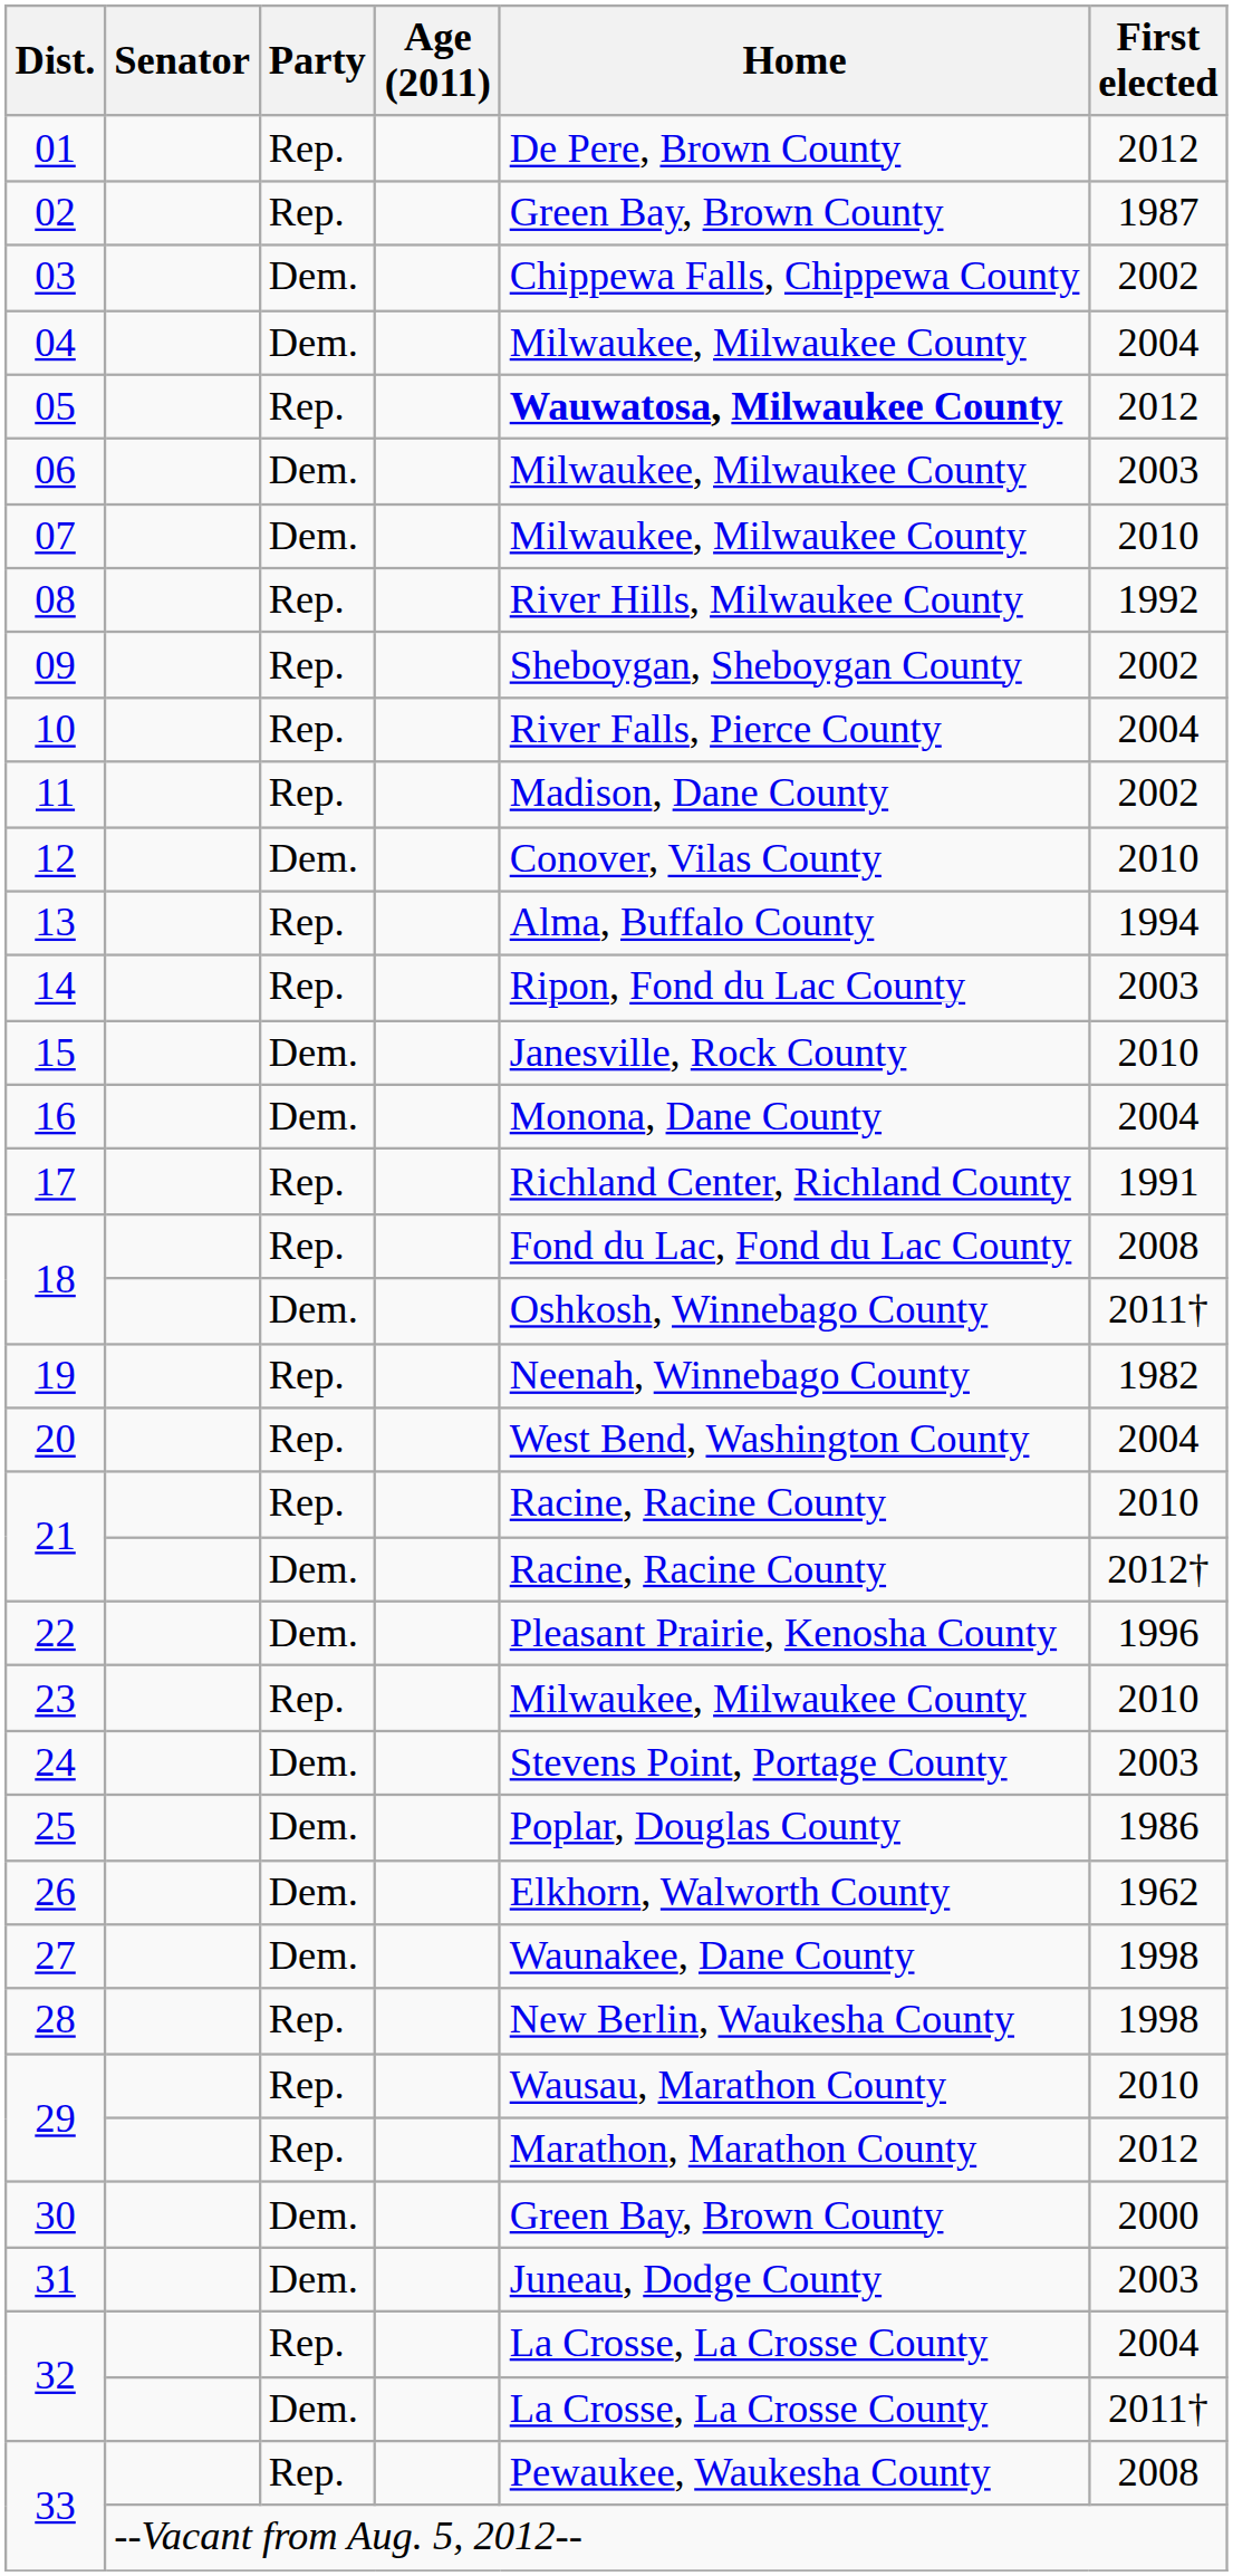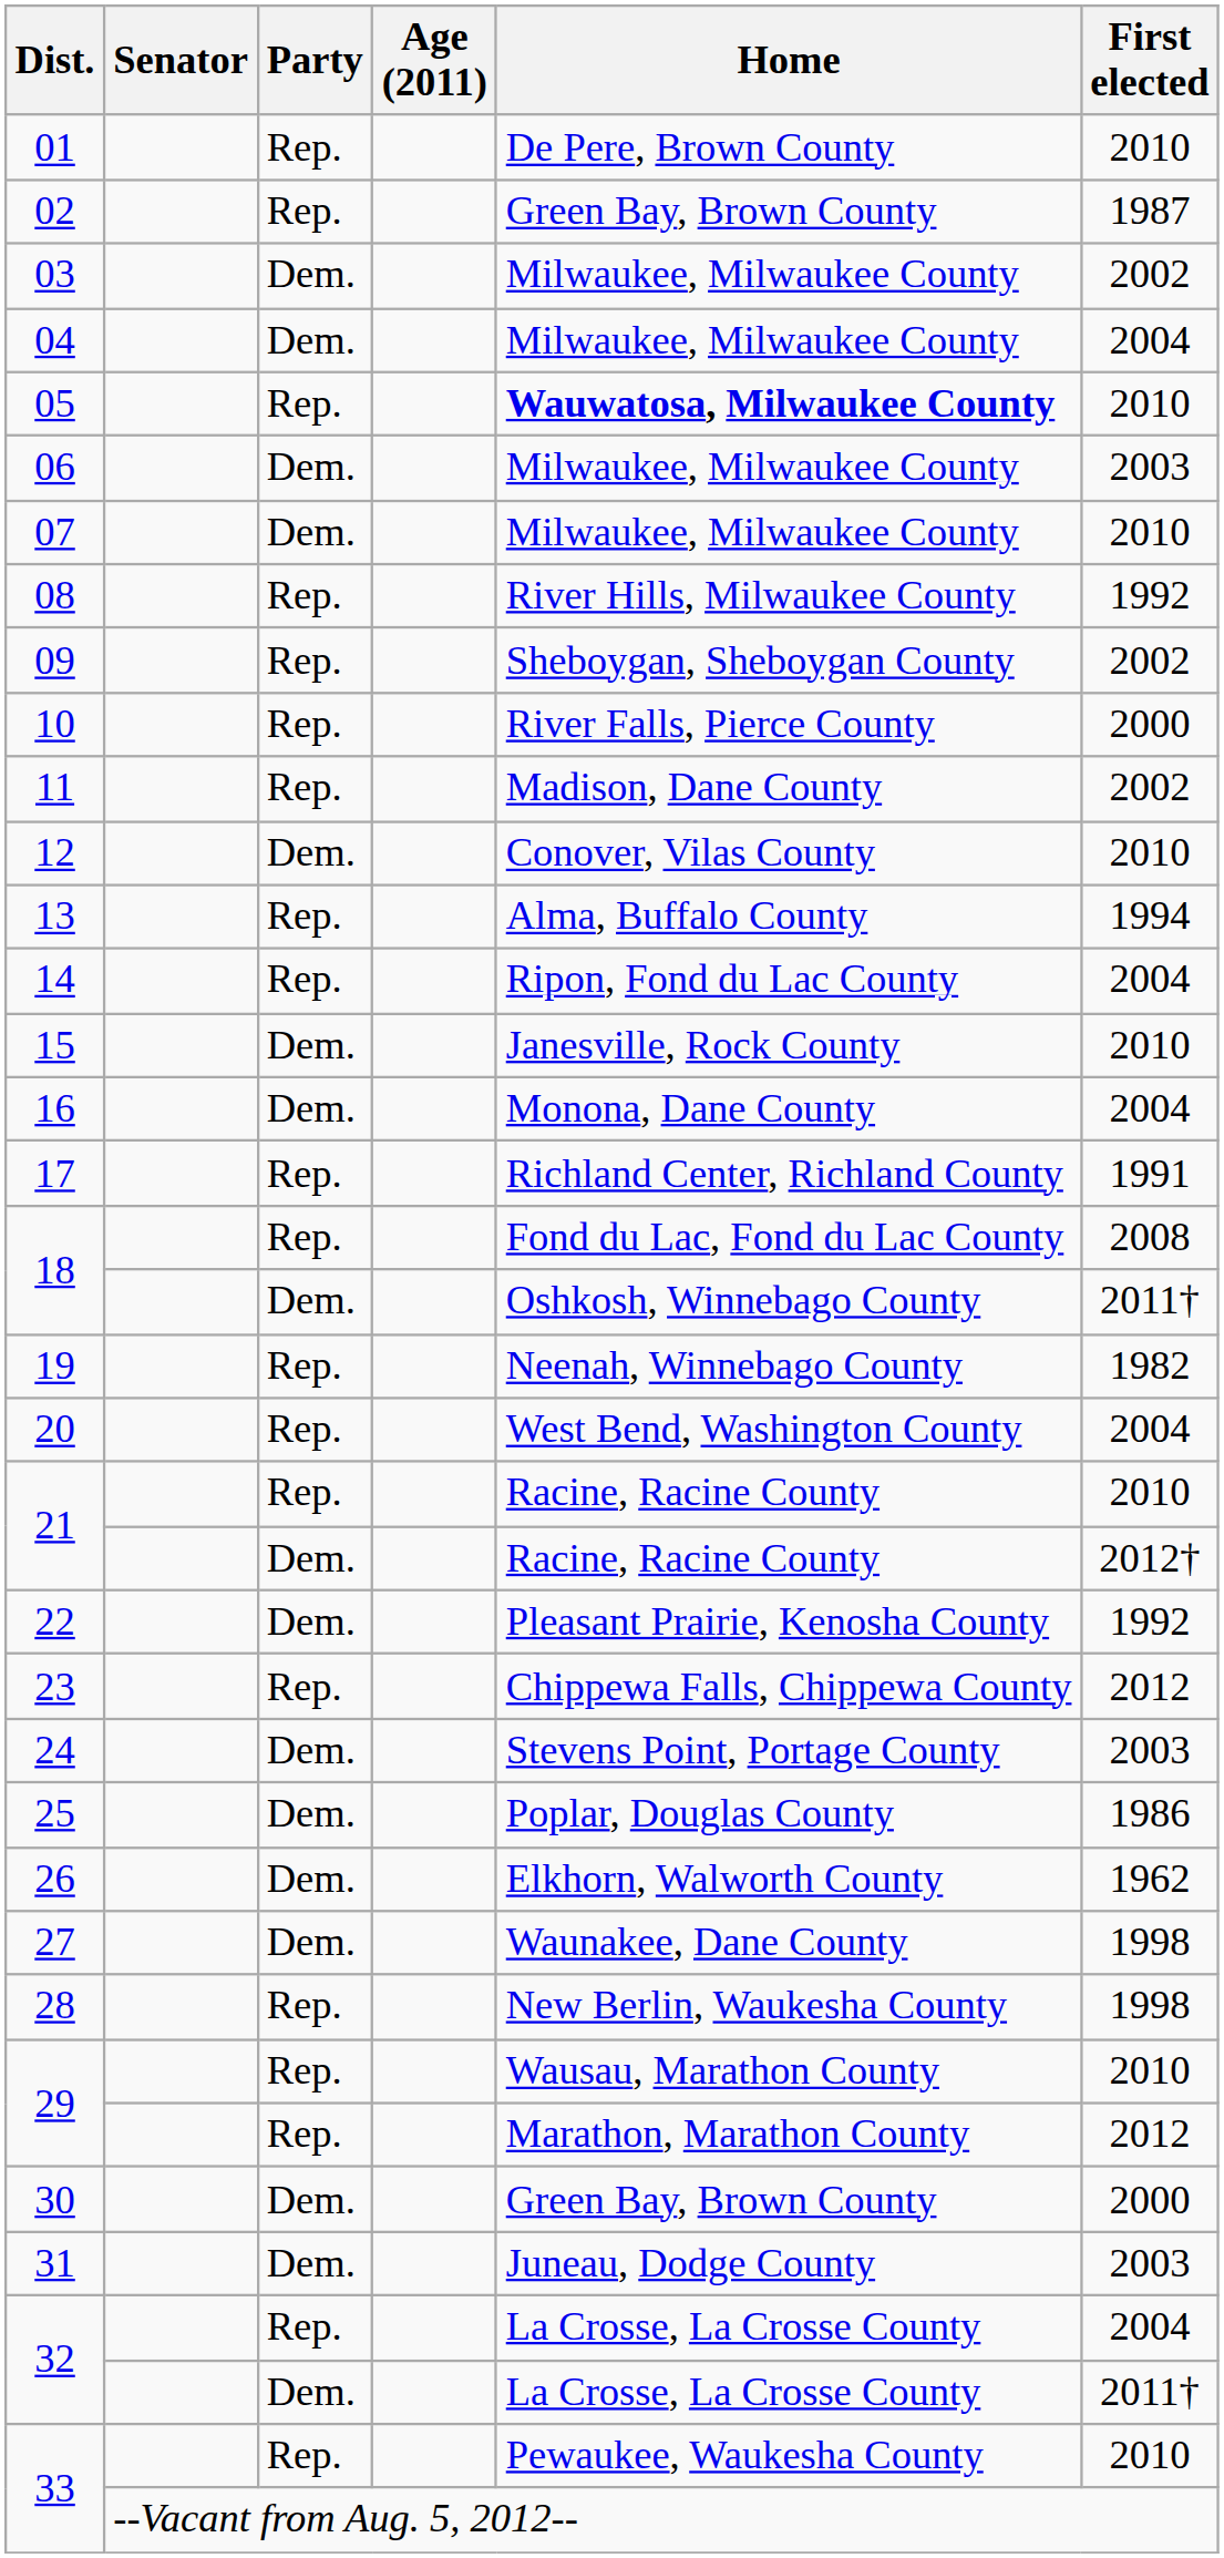01 | First elected: 2012 -> 2010
03 | Home: Chippewa Falls, Chippewa County -> Milwaukee, Milwaukee County
05 | First elected: 2012 -> 2010
10 | First elected: 2004 -> 2000
14 | First elected: 2003 -> 2004
22 | First elected: 1996 -> 1992
23 | Home: Milwaukee, Milwaukee County -> Chippewa Falls, Chippewa County
23 | First elected: 2010 -> 2012
33 / Rep. | First elected: 2008 -> 2010
